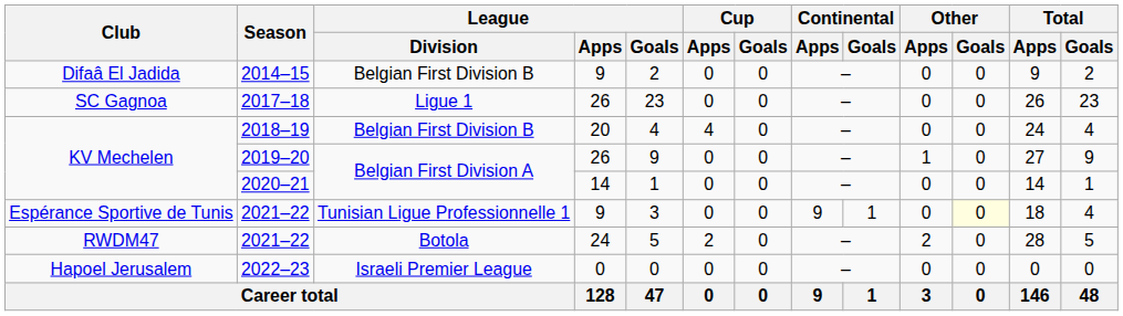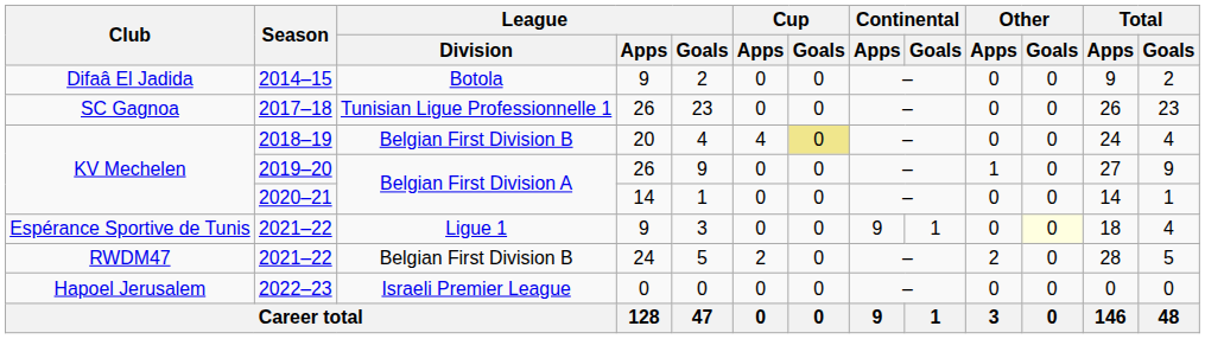2014–15 | League / Division: Belgian First Division B -> Botola
2017–18 | League / Division: Ligue 1 -> Tunisian Ligue Professionnelle 1
2018–19 | Cup / Goals: no background -> khaki background
Espérance Sportive de Tunis / 2021–22 | League / Division: Tunisian Ligue Professionnelle 1 -> Ligue 1
RWDM47 / 2021–22 | League / Division: Botola -> Belgian First Division B
